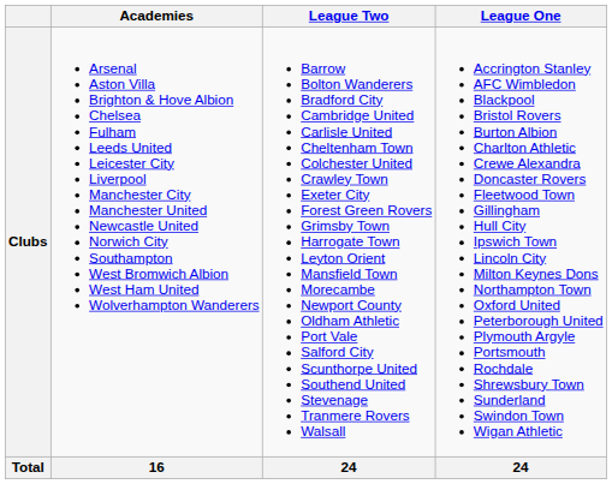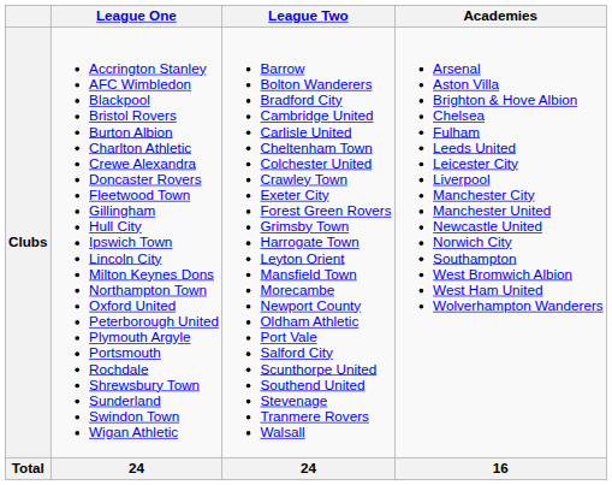columns swapped: League One <-> Academies
